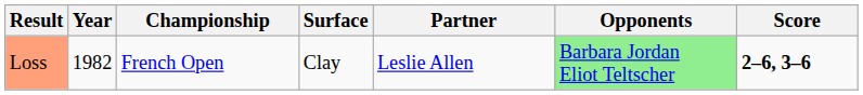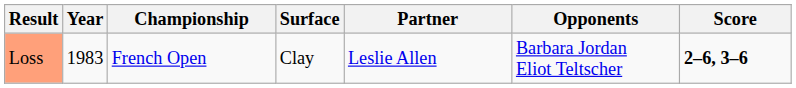Loss | Year: 1982 -> 1983
Loss | Opponents: lightgreen background -> no background
